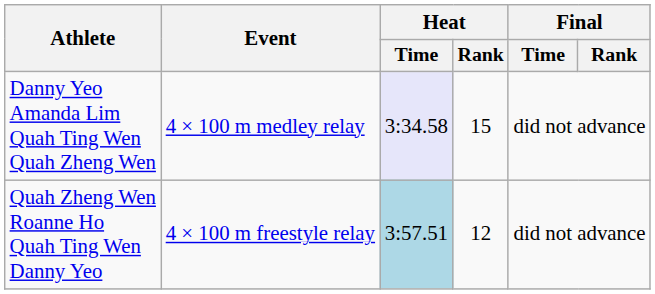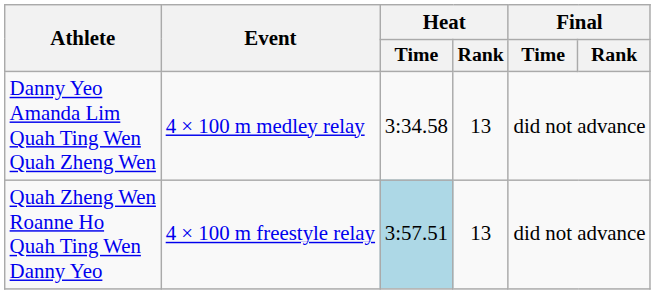Danny Yeo Amanda Lim Quah Ting Wen Quah Zheng Wen | Heat / Time: lavender background -> no background
Danny Yeo Amanda Lim Quah Ting Wen Quah Zheng Wen | Heat / Rank: 15 -> 13
Quah Zheng Wen Roanne Ho Quah Ting Wen Danny Yeo | Heat / Rank: 12 -> 13
